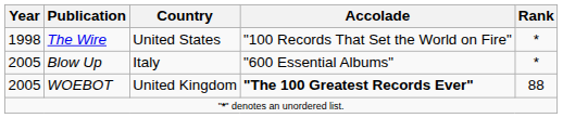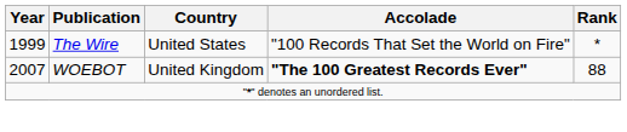The Wire | Year: 1998 -> 1999
- row: 2005 | Blow Up | Italy | "600 Essential Albums" | *
WOEBOT | Year: 2005 -> 2007
